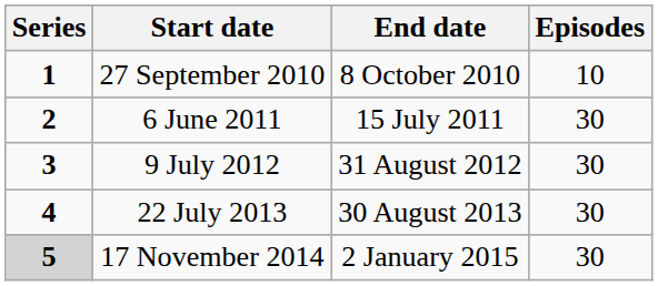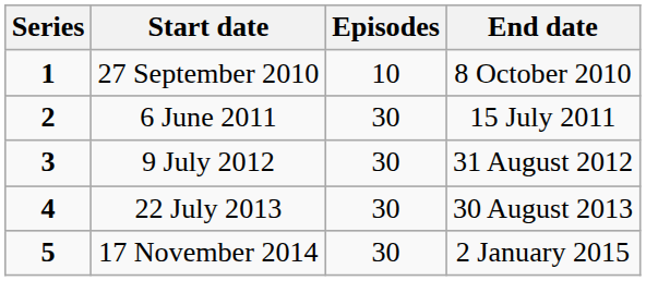columns swapped: End date <-> Episodes
17 November 2014 | Series: lightgrey background -> no background
